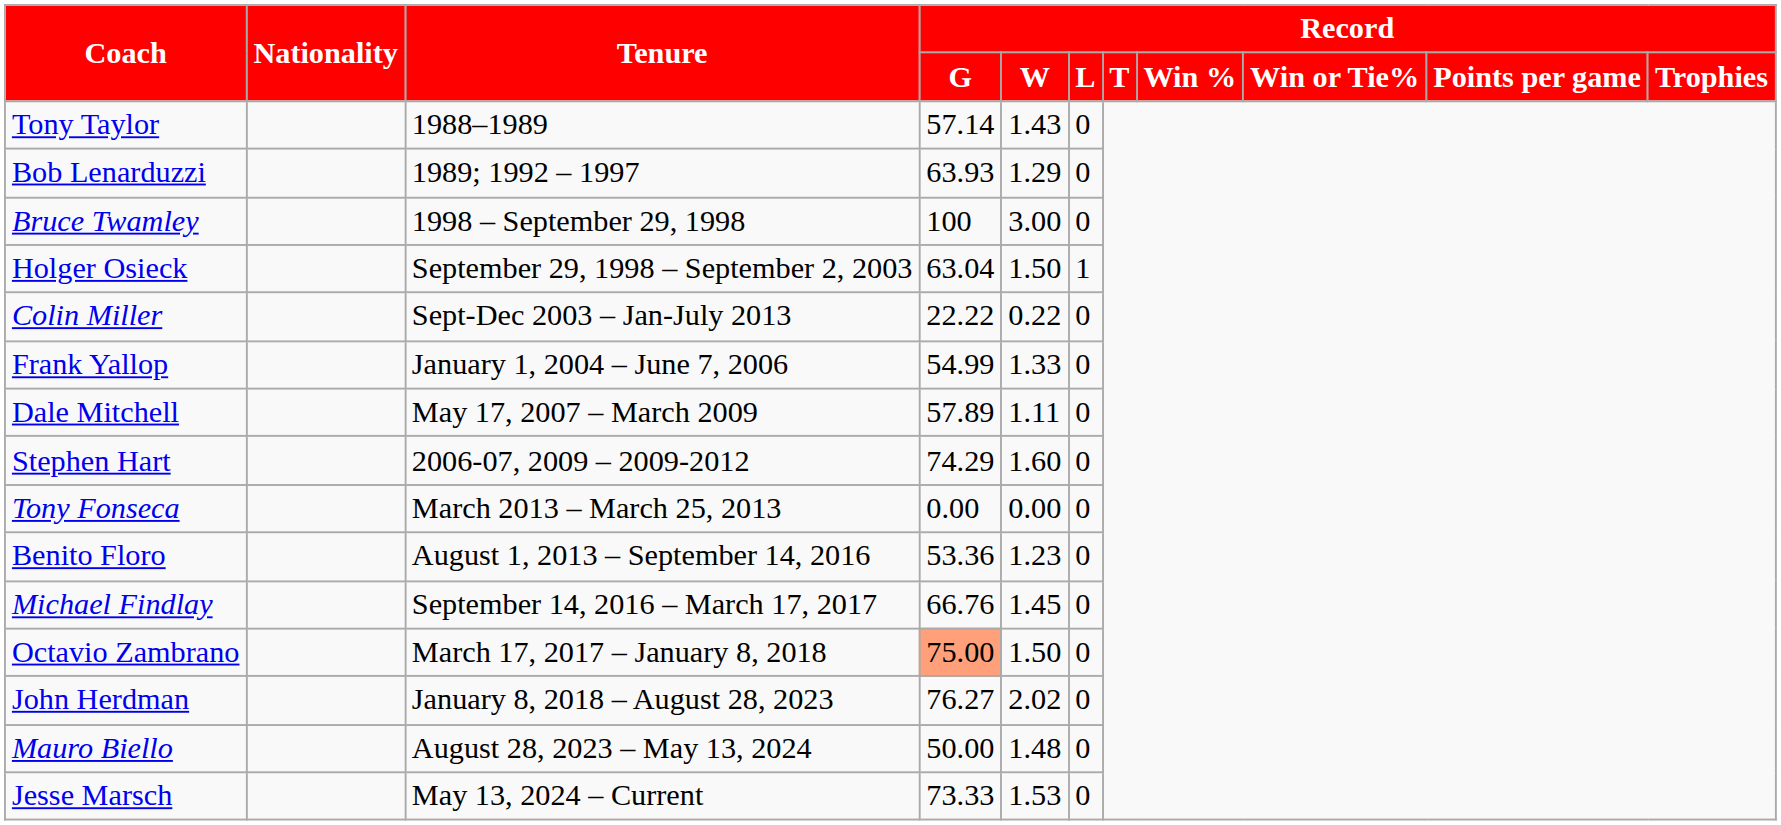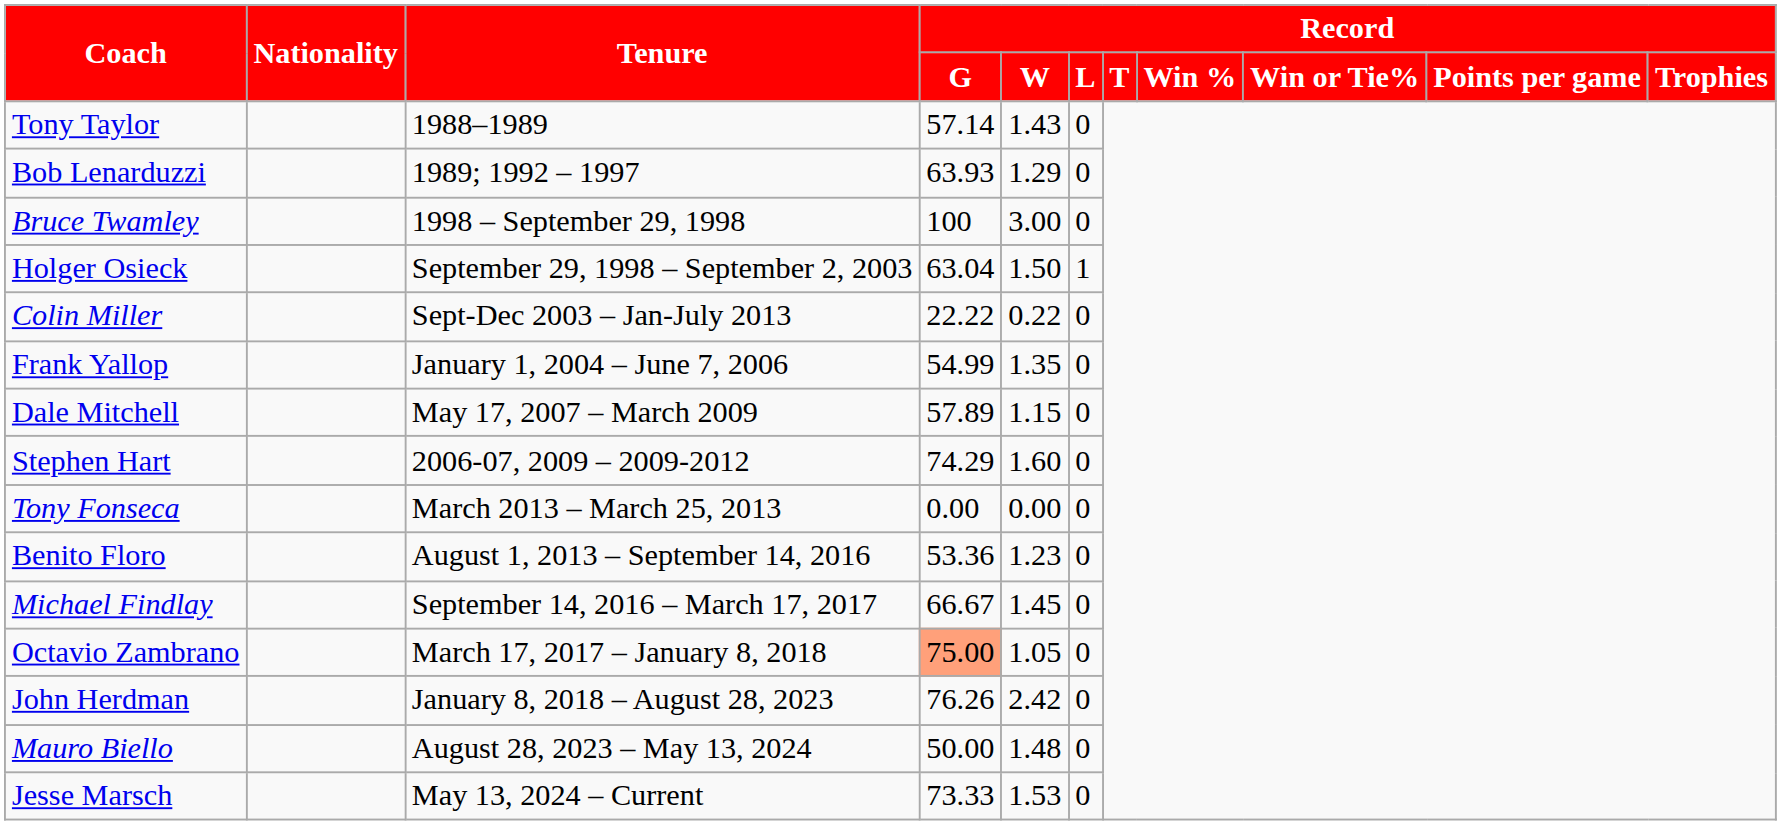Frank Yallop | Record / W: 1.33 -> 1.35
Dale Mitchell | Record / W: 1.11 -> 1.15
Michael Findlay | Record / G: 66.76 -> 66.67
Octavio Zambrano | Record / W: 1.50 -> 1.05
John Herdman | Record / G: 76.27 -> 76.26
John Herdman | Record / W: 2.02 -> 2.42
